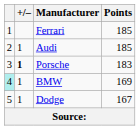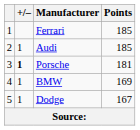Porsche | Points: 183 -> 181
BMW | column 1: paleturquoise background -> no background
